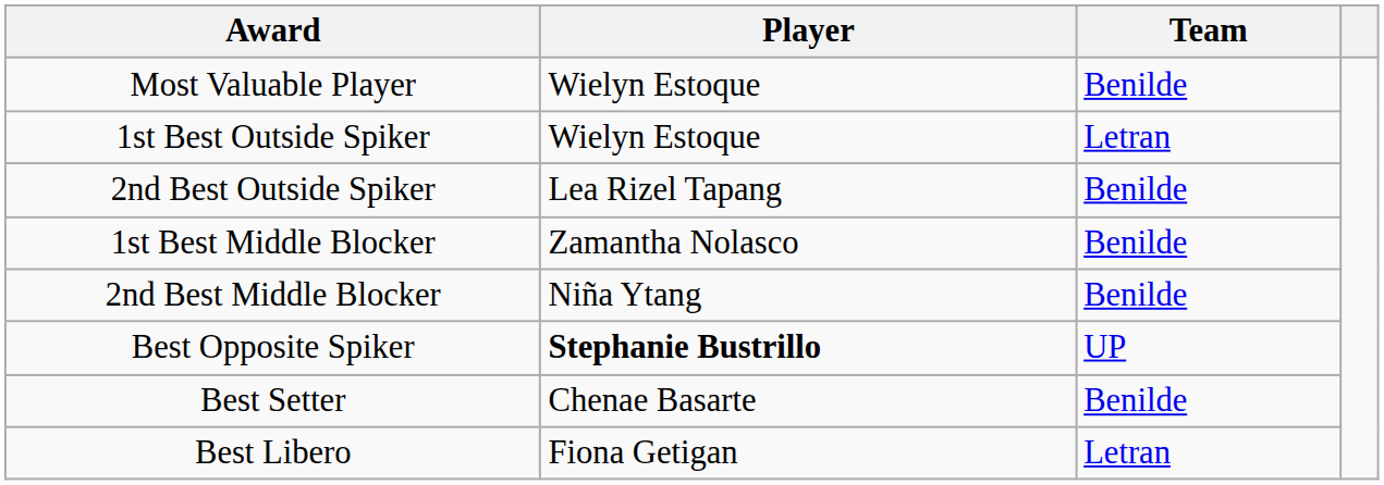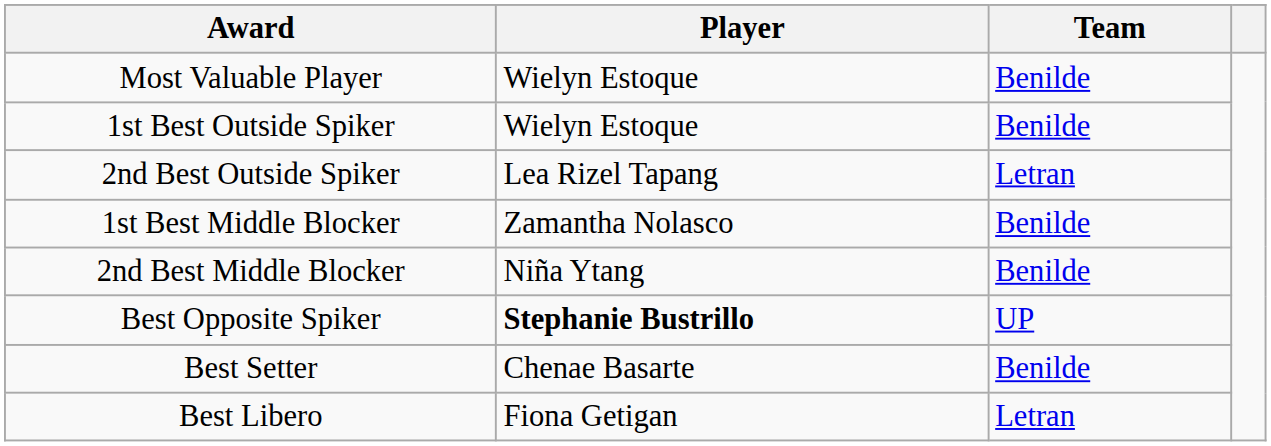1st Best Outside Spiker | Team: Letran -> Benilde
2nd Best Outside Spiker | Team: Benilde -> Letran
